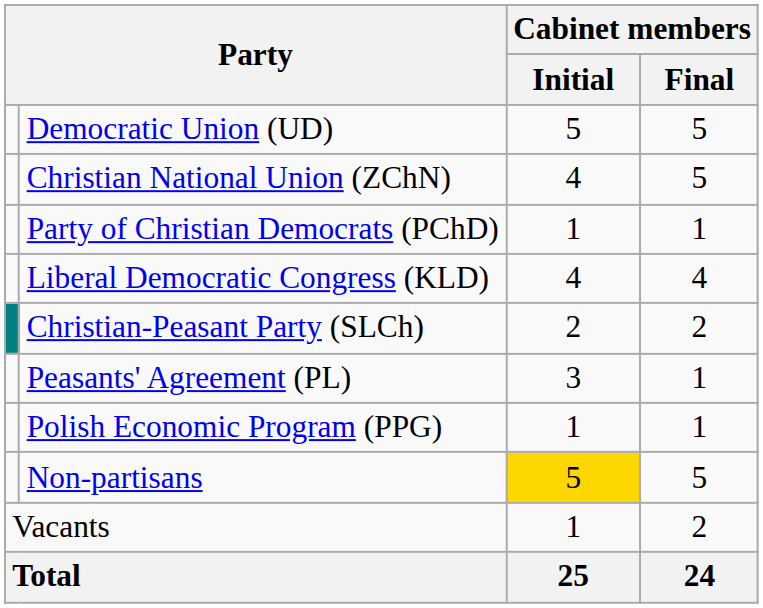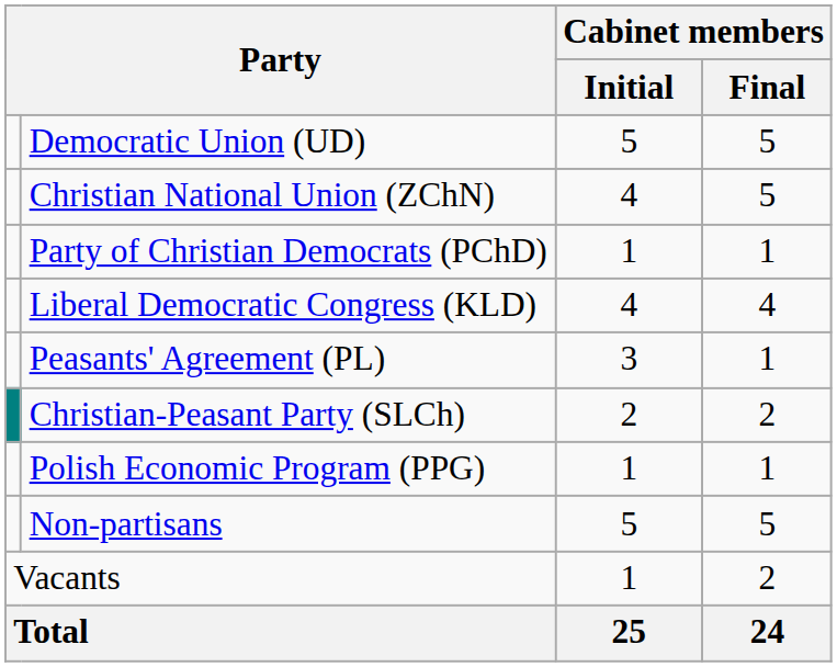rows swapped: Peasants' Agreement (PL) <-> Christian-Peasant Party (SLCh)
Non-partisans | Cabinet members / Initial: gold background -> no background
